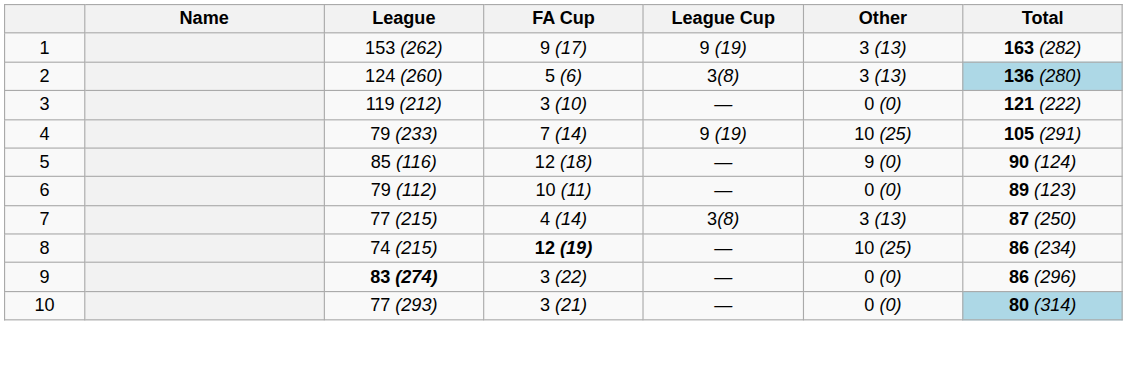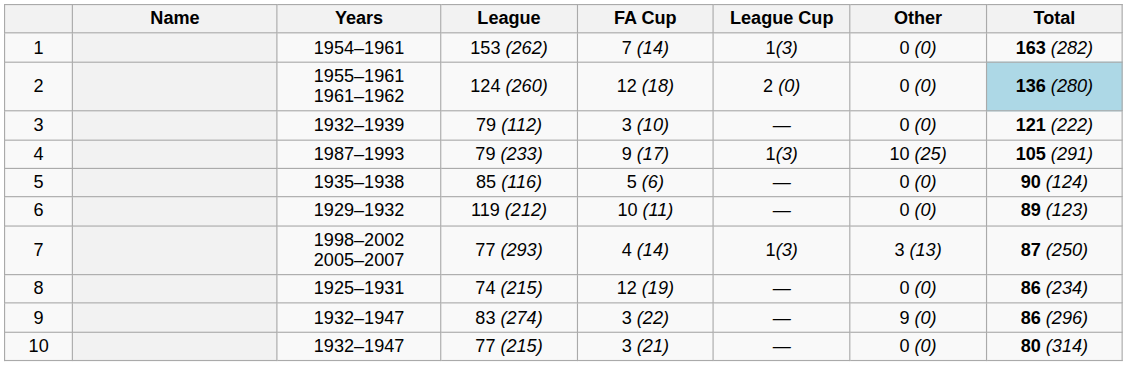+ column: Years | 1954–1961 | 1955–1961 1961–1962 | 1932–1939 | 1987–1993 | 1935–1938 | 1929–1932 | 1998–2002 2005–2007 | 1925–1931 | 1932–1947 | 1932–1947
1 | FA Cup: 9 (17) -> 7 (14)
1 | League Cup: 9 (19) -> 1(3)
1 | Other: 3 (13) -> 0 (0)
2 | FA Cup: 5 (6) -> 12 (18)
2 | League Cup: 3(8) -> 2 (0)
2 | Other: 3 (13) -> 0 (0)
3 | League: 119 (212) -> 79 (112)
4 | FA Cup: 7 (14) -> 9 (17)
4 | League Cup: 9 (19) -> 1(3)
5 | FA Cup: 12 (18) -> 5 (6)
5 | Other: 9 (0) -> 0 (0)
6 | League: 79 (112) -> 119 (212)
7 | League: 77 (215) -> 77 (293)
7 | League Cup: 3(8) -> 1(3)
8 | FA Cup: bold -> normal
8 | Other: 10 (25) -> 0 (0)
9 | League: bold -> normal
9 | Other: 0 (0) -> 9 (0)
10 | League: 77 (293) -> 77 (215)
10 | Total: lightblue background -> no background
